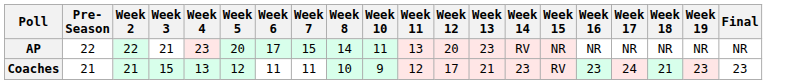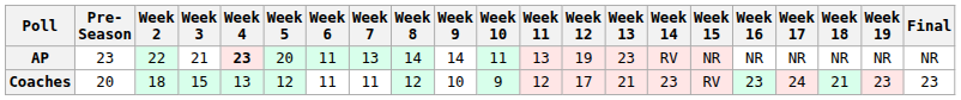+ column: Week 9 | 14 | 10
AP | Pre- Season: 22 -> 23
AP | Week 4: normal -> bold
AP | Week 6: 17 -> 11
AP | Week 7: 15 -> 13
AP | Week 12: 20 -> 19
Coaches | Pre- Season: 21 -> 20
Coaches | Week 2: 21 -> 18
Coaches | Week 8: 10 -> 12
